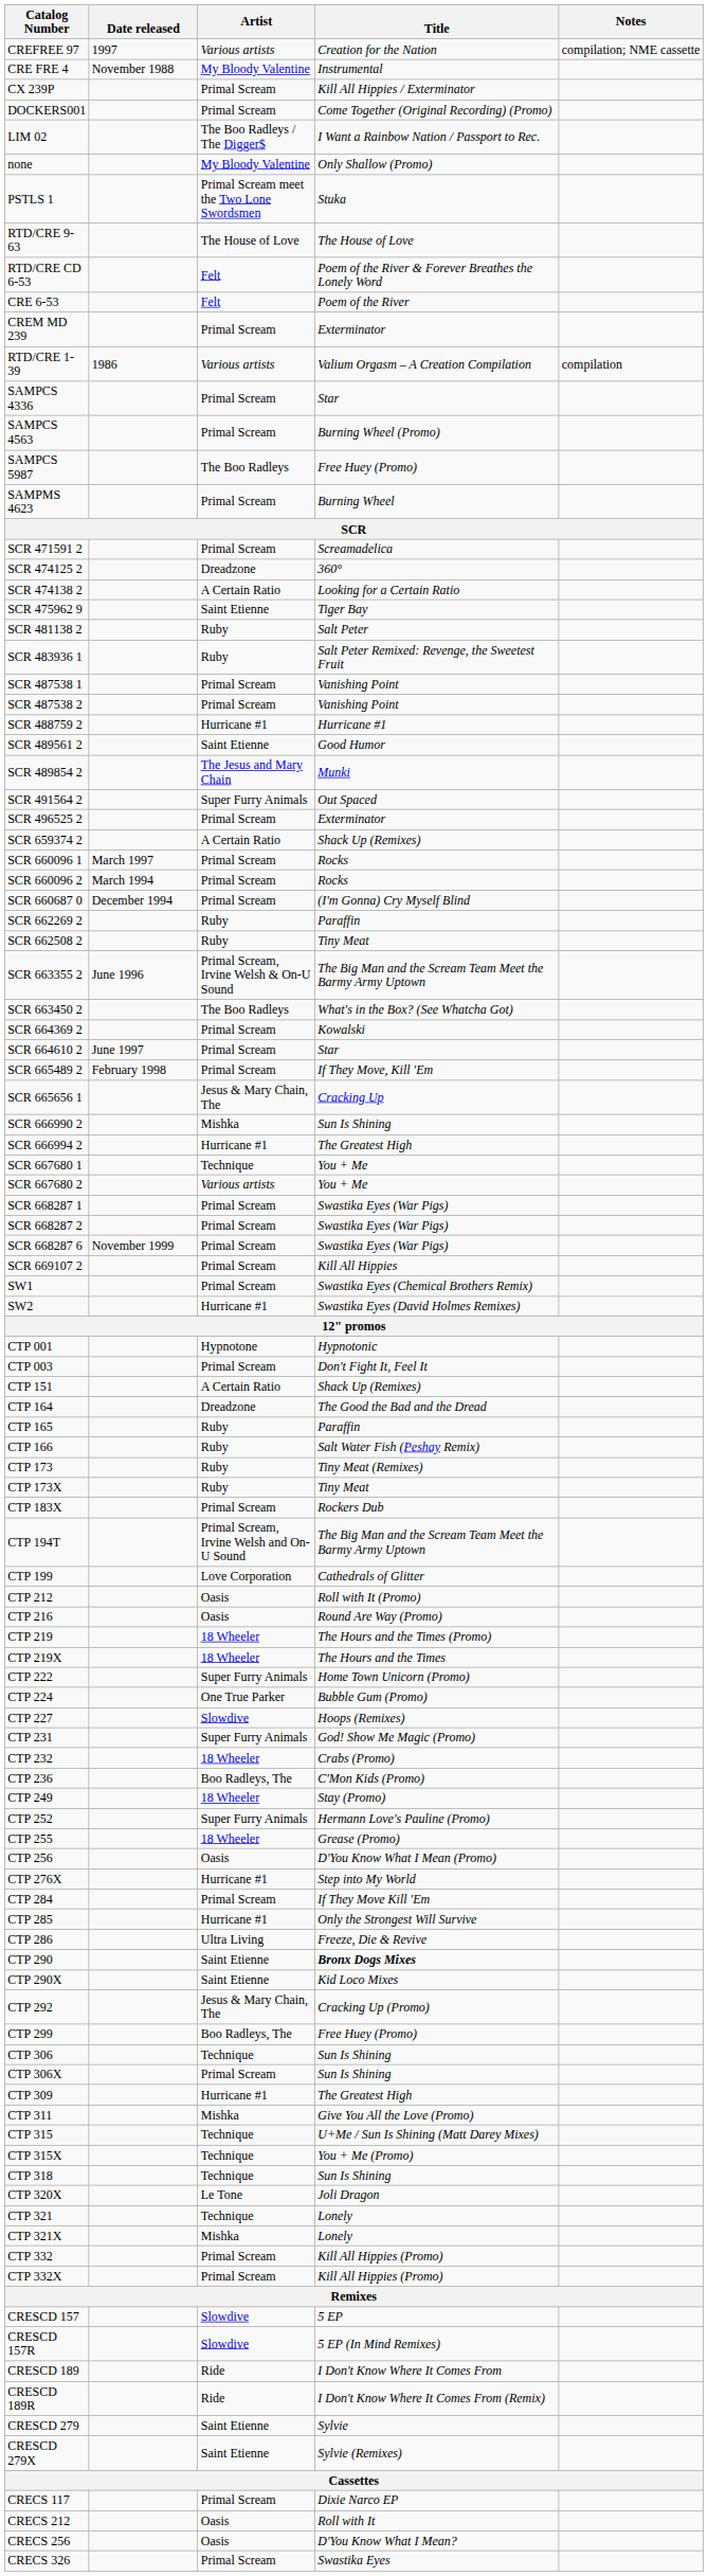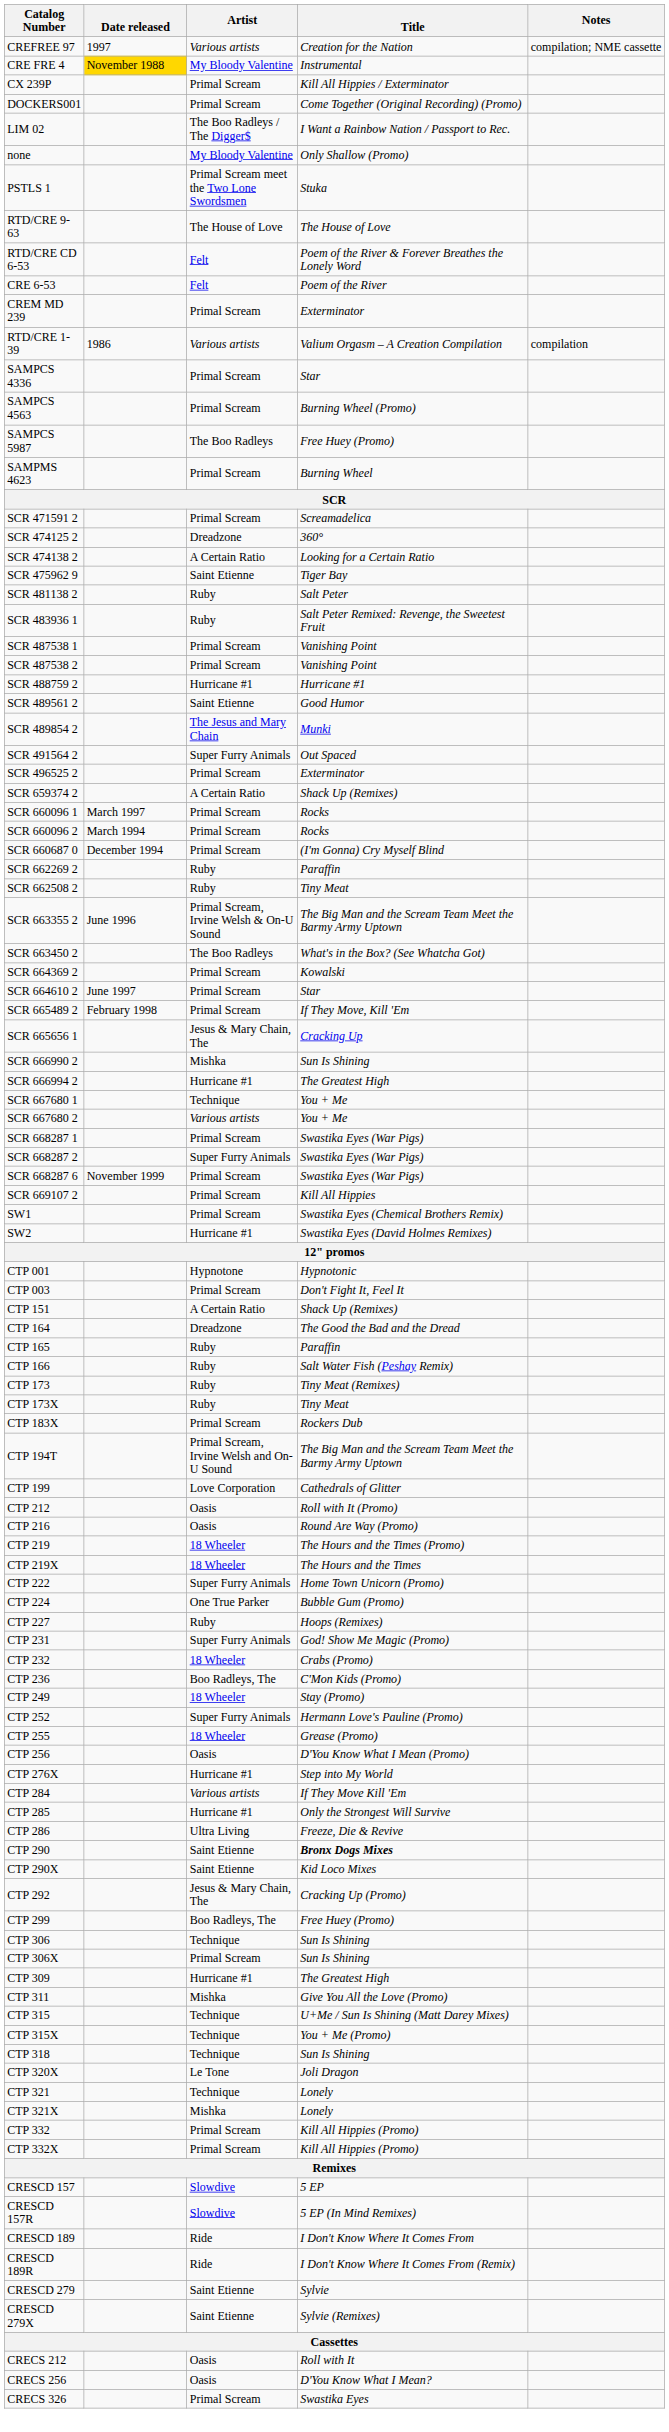CRE FRE 4 | Date released: no background -> gold background
SCR 668287 2 | Artist: Primal Scream -> Super Furry Animals
CTP 227 | Artist: Slowdive -> Ruby
CTP 284 | Artist: Primal Scream -> Various artists
- row: CRECS 117 | Primal Scream | Dixie Narco EP
